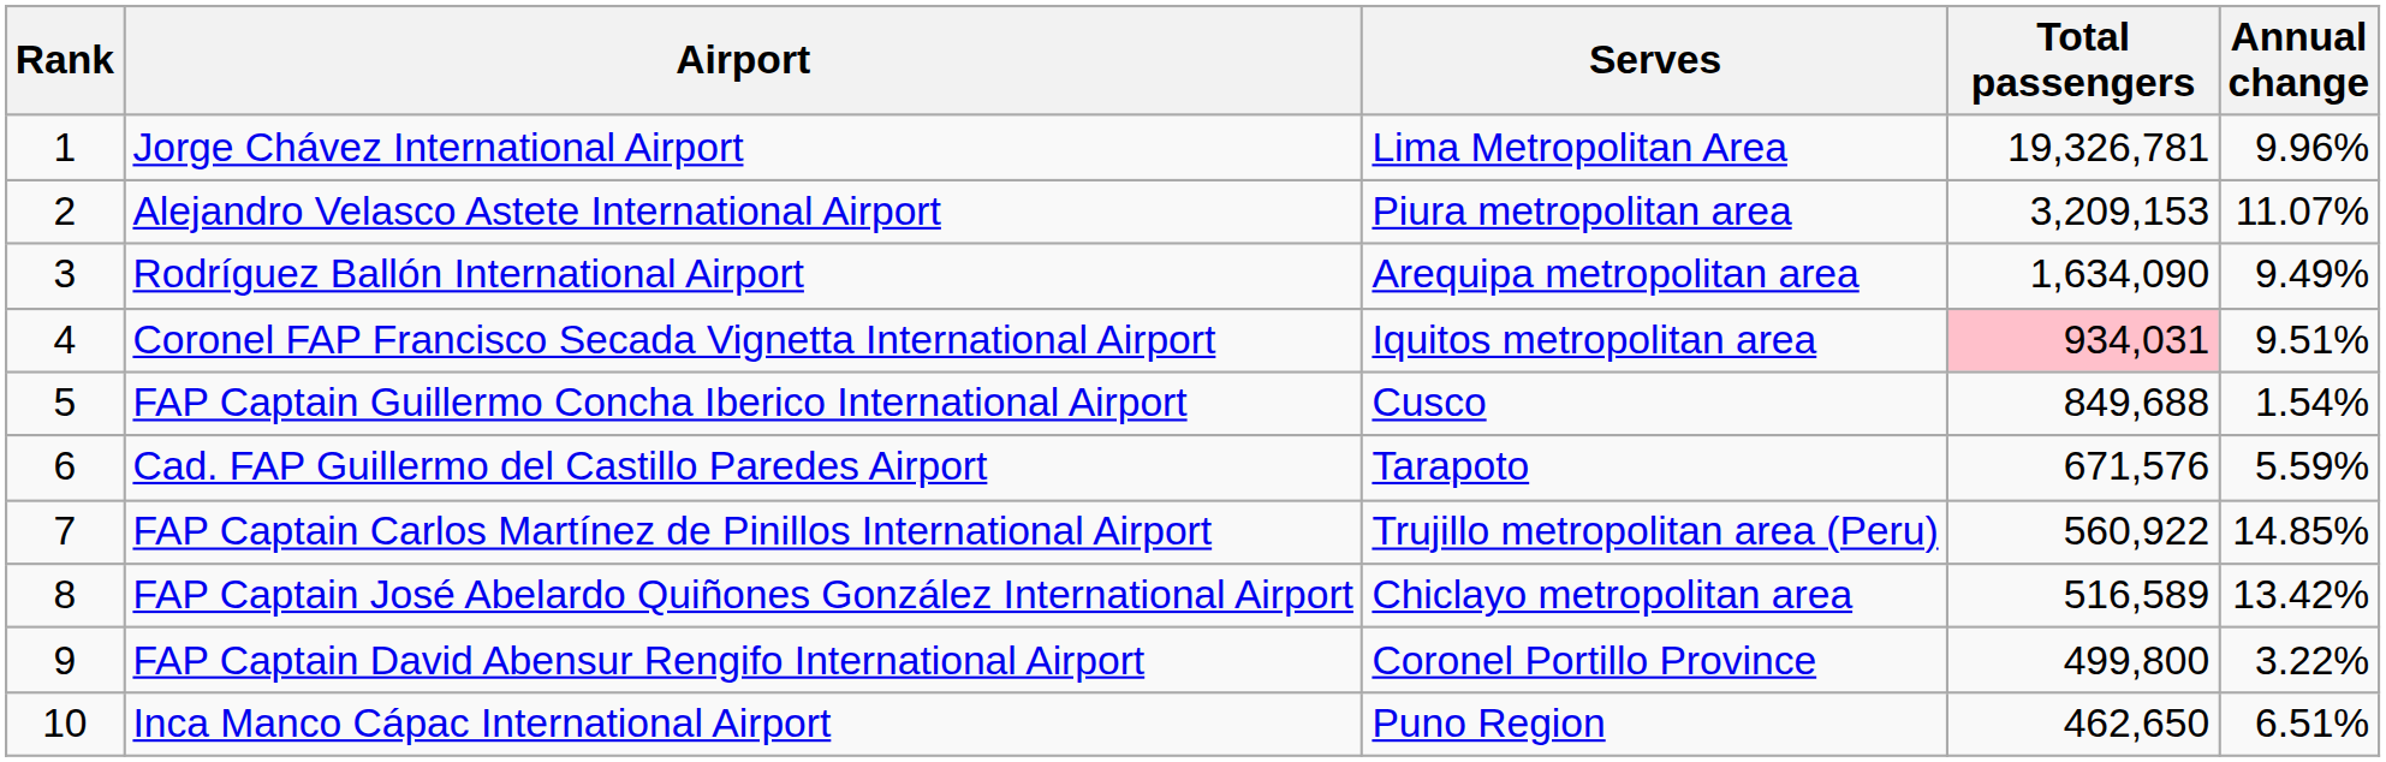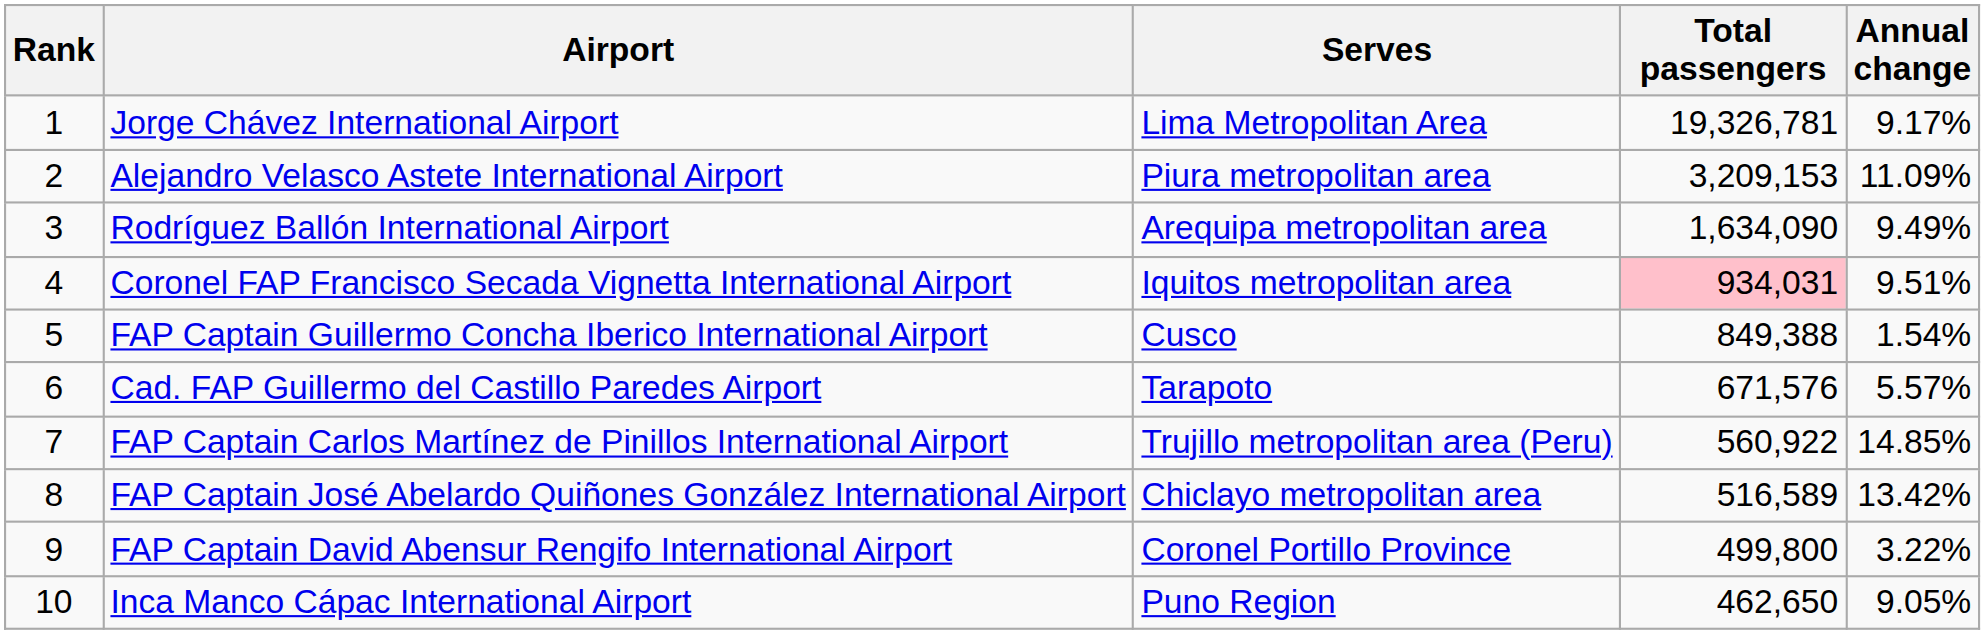Jorge Chávez International Airport | Annual change: 9.96% -> 9.17%
Alejandro Velasco Astete International Airport | Annual change: 11.07% -> 11.09%
FAP Captain Guillermo Concha Iberico International Airport | Total passengers: 849,688 -> 849,388
Cad. FAP Guillermo del Castillo Paredes Airport | Annual change: 5.59% -> 5.57%
Inca Manco Cápac International Airport | Annual change: 6.51% -> 9.05%
